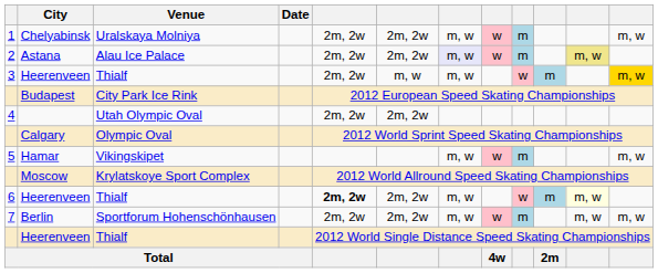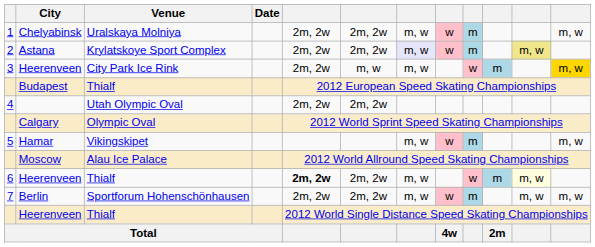Astana | Venue: Alau Ice Palace -> Krylatskoye Sport Complex
3 / Heerenveen | Venue: Thialf -> City Park Ice Rink
Budapest | Venue: City Park Ice Rink -> Thialf
Moscow | Venue: Krylatskoye Sport Complex -> Alau Ice Palace
